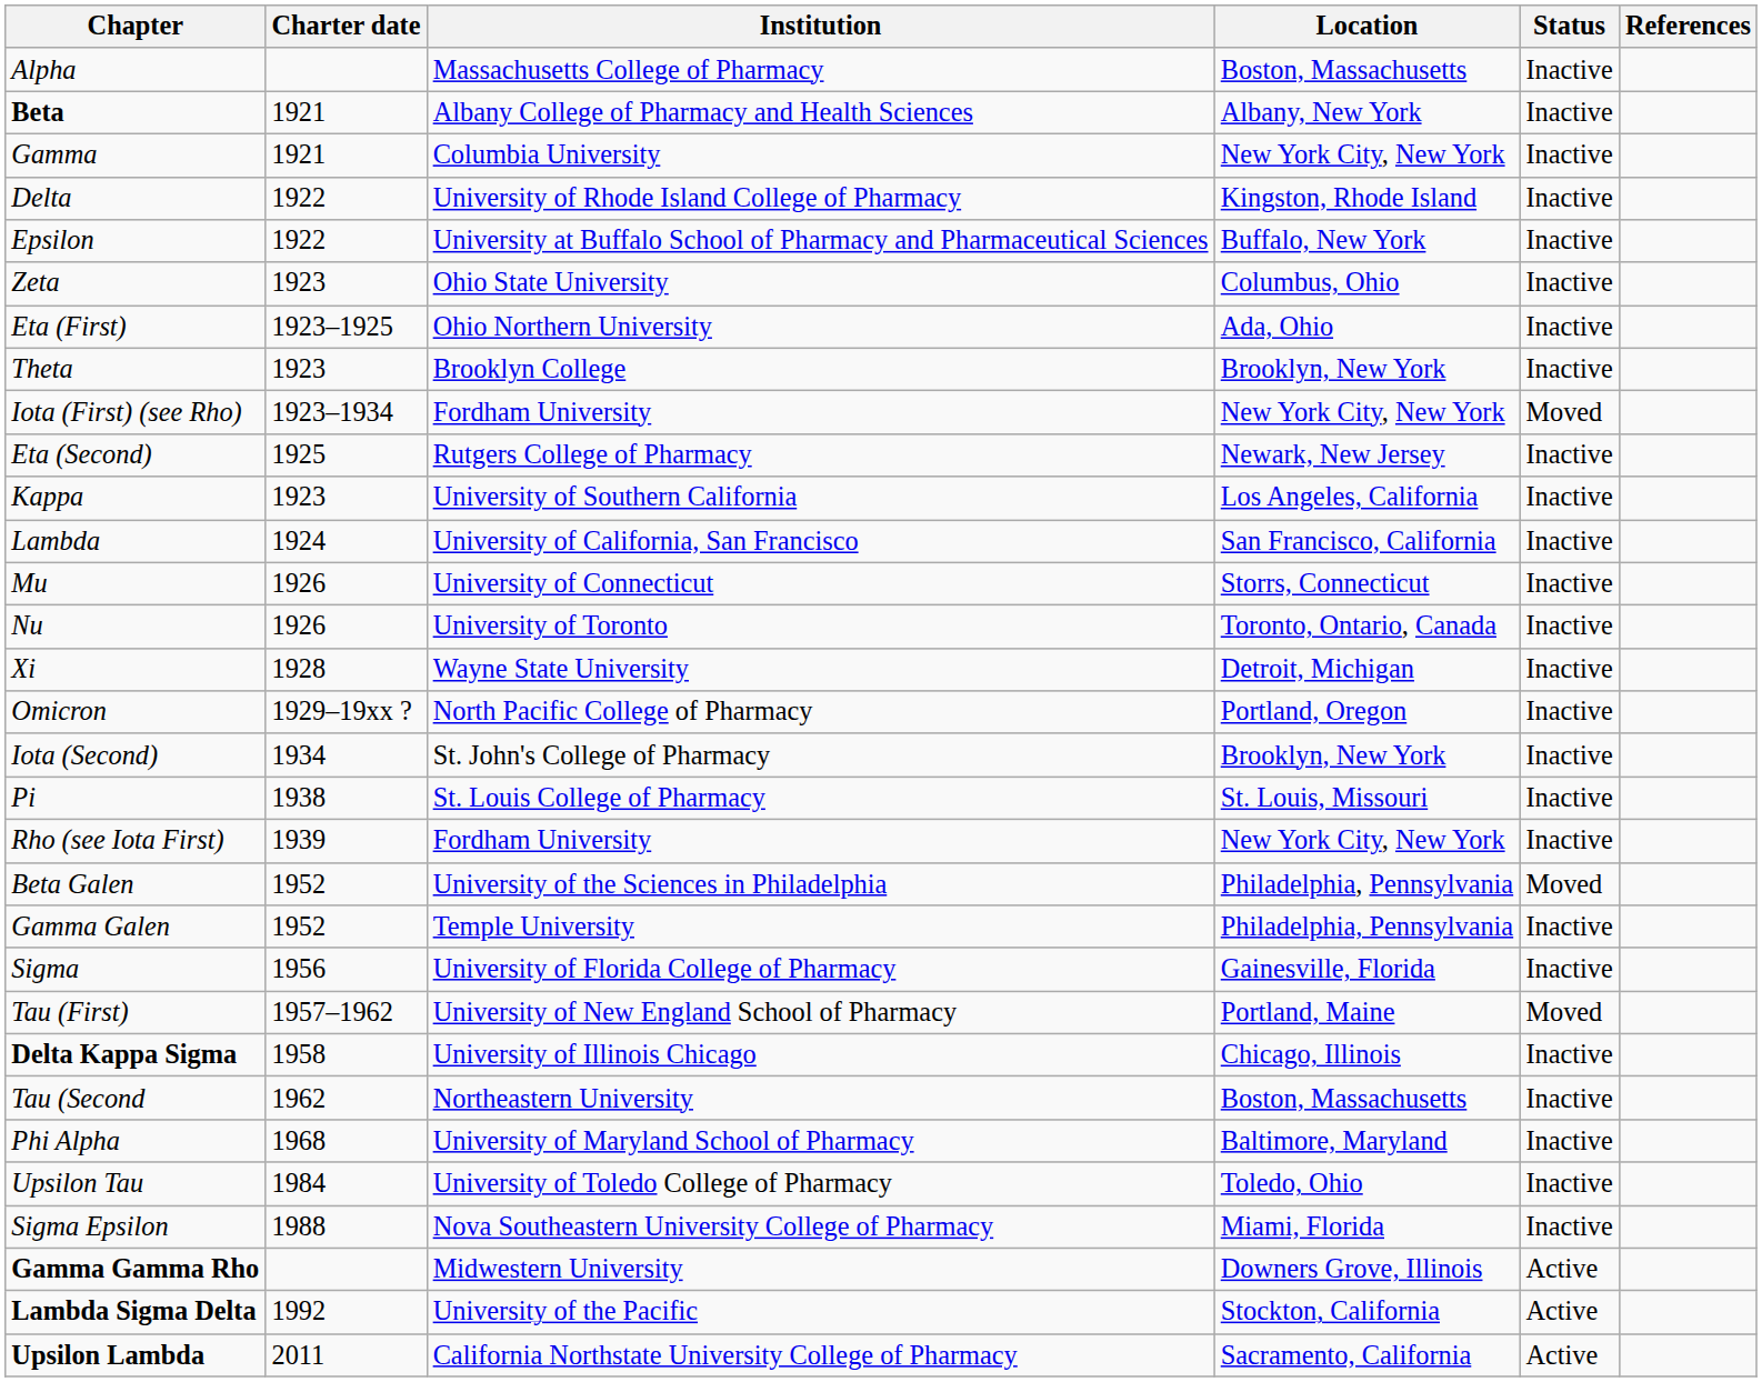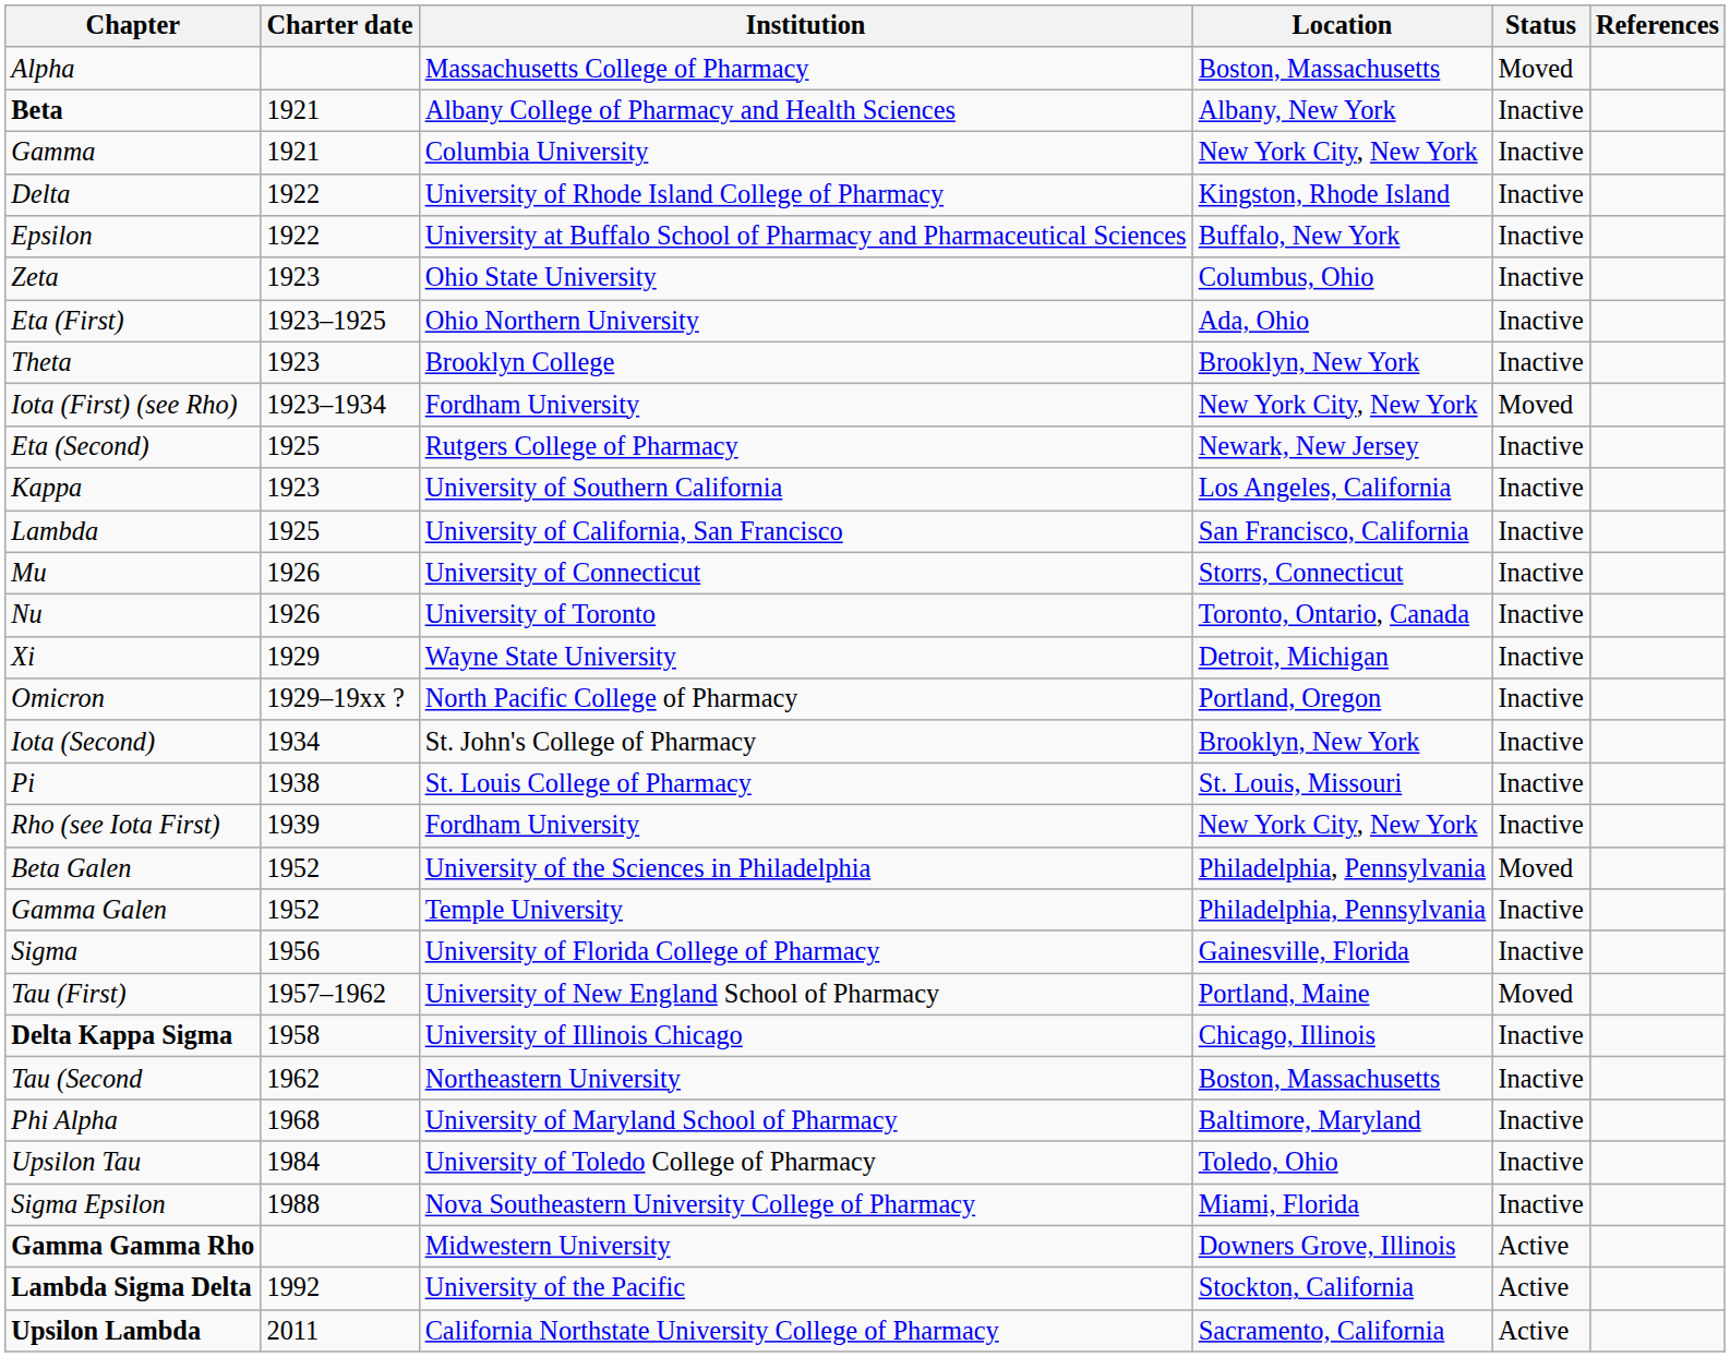Alpha | Status: Inactive -> Moved
Lambda | Charter date: 1924 -> 1925
Xi | Charter date: 1928 -> 1929
